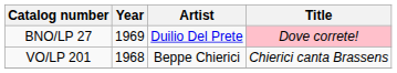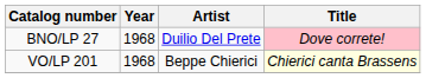BNO/LP 27 | Year: 1969 -> 1968
VO/LP 201 | Title: no background -> lightyellow background
